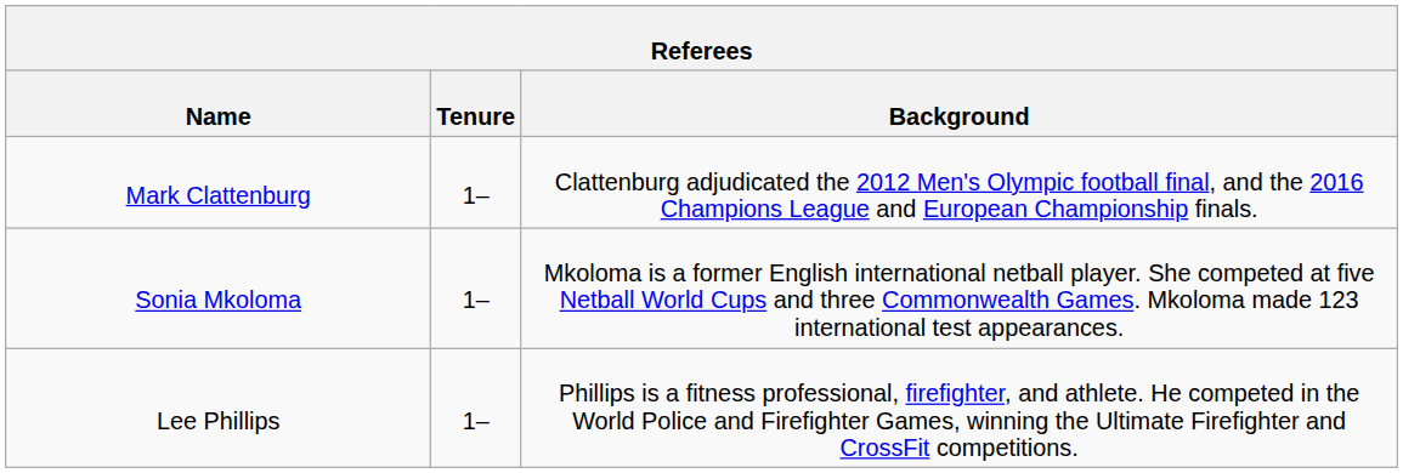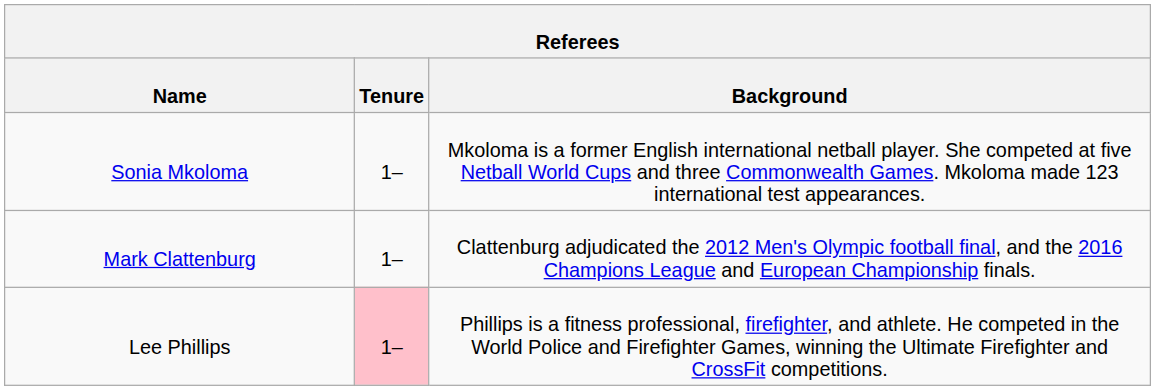rows swapped: Mark Clattenburg <-> Sonia Mkoloma
Lee Phillips | Tenure: no background -> pink background
